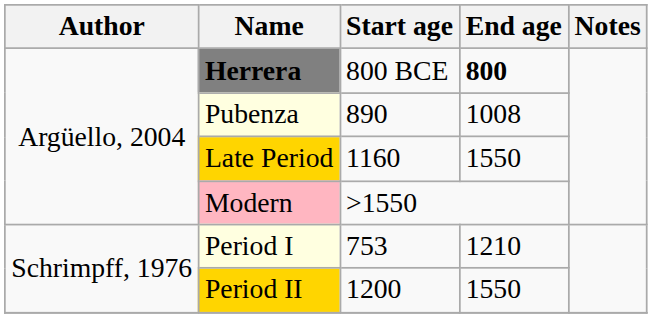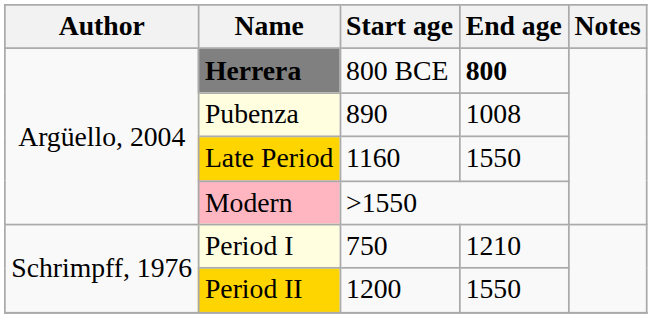Period I | Start age: 753 -> 750
